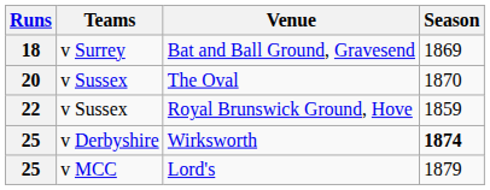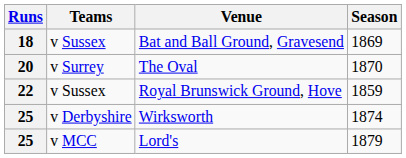Bat and Ball Ground, Gravesend | Teams: v Surrey -> v Sussex
The Oval | Teams: v Sussex -> v Surrey
Wirksworth | Season: bold -> normal
